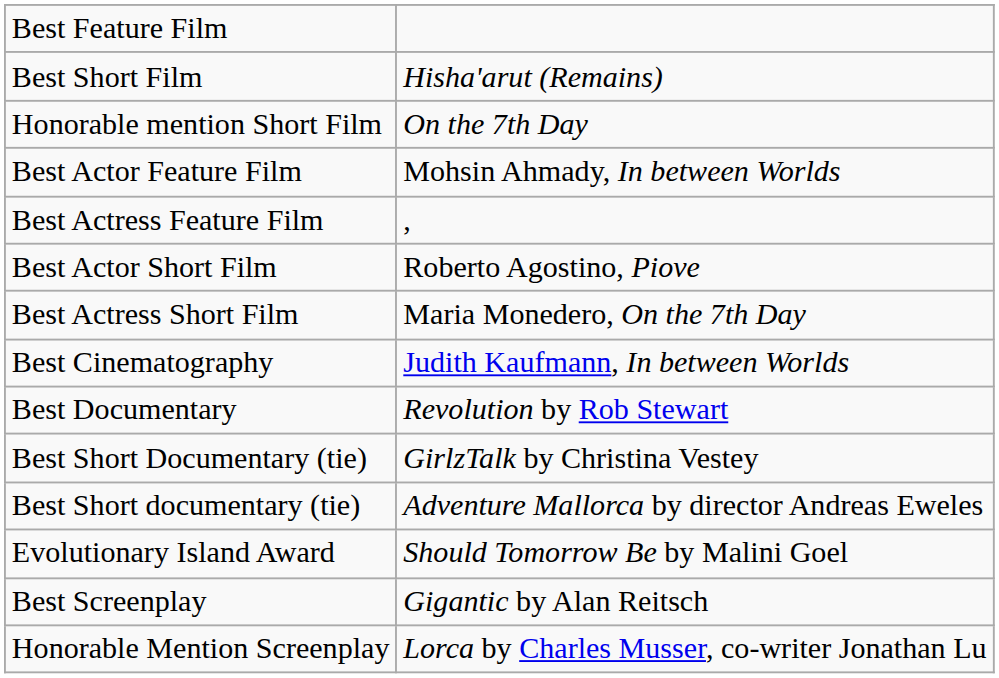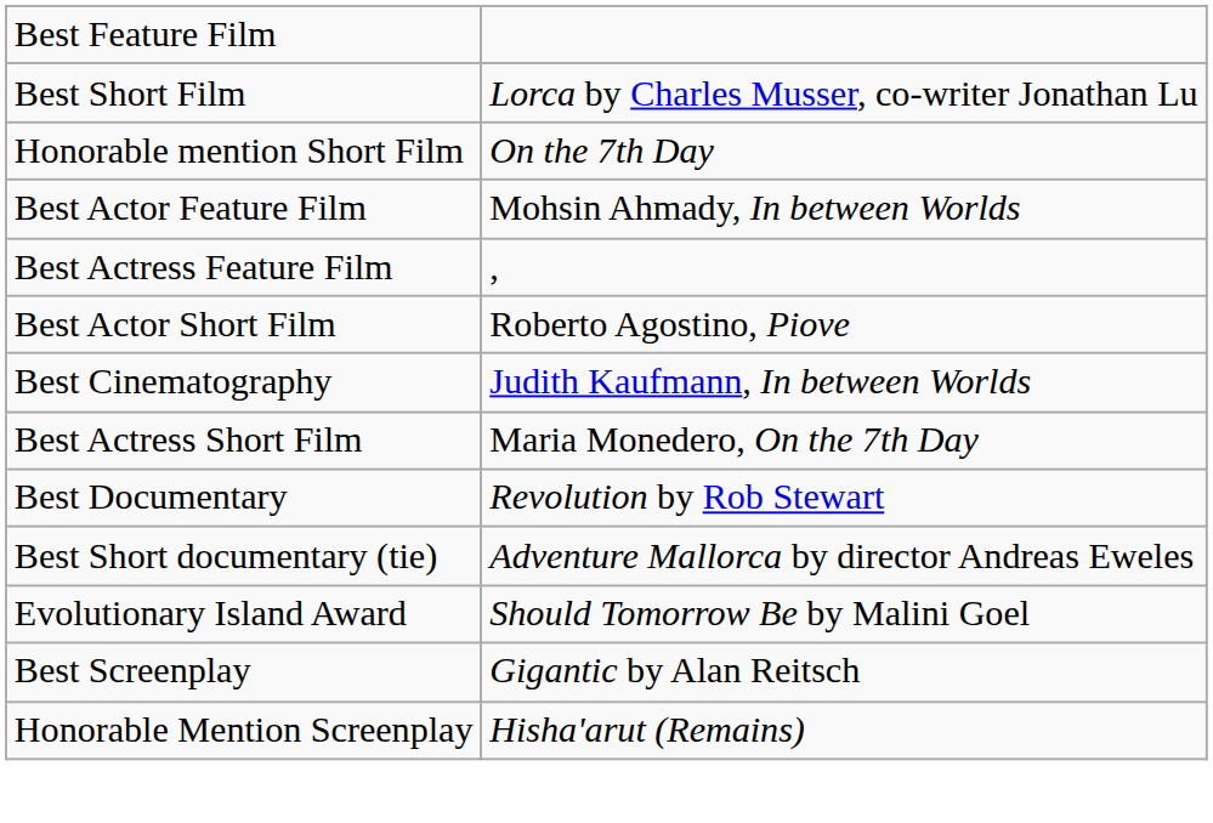Best Short Film | column 2: Hisha'arut (Remains) -> Lorca by Charles Musser, co-writer Jonathan Lu
rows swapped: Best Actress Short Film <-> Best Cinematography
- row: Best Short Documentary (tie) | GirlzTalk by Christina Vestey
Honorable Mention Screenplay | column 2: Lorca by Charles Musser, co-writer Jonathan Lu -> Hisha'arut (Remains)
